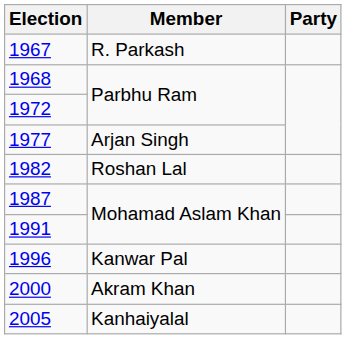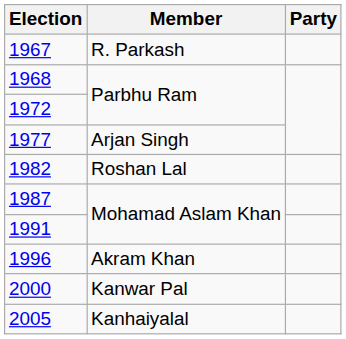1996 | Member: Kanwar Pal -> Akram Khan
2000 | Member: Akram Khan -> Kanwar Pal
